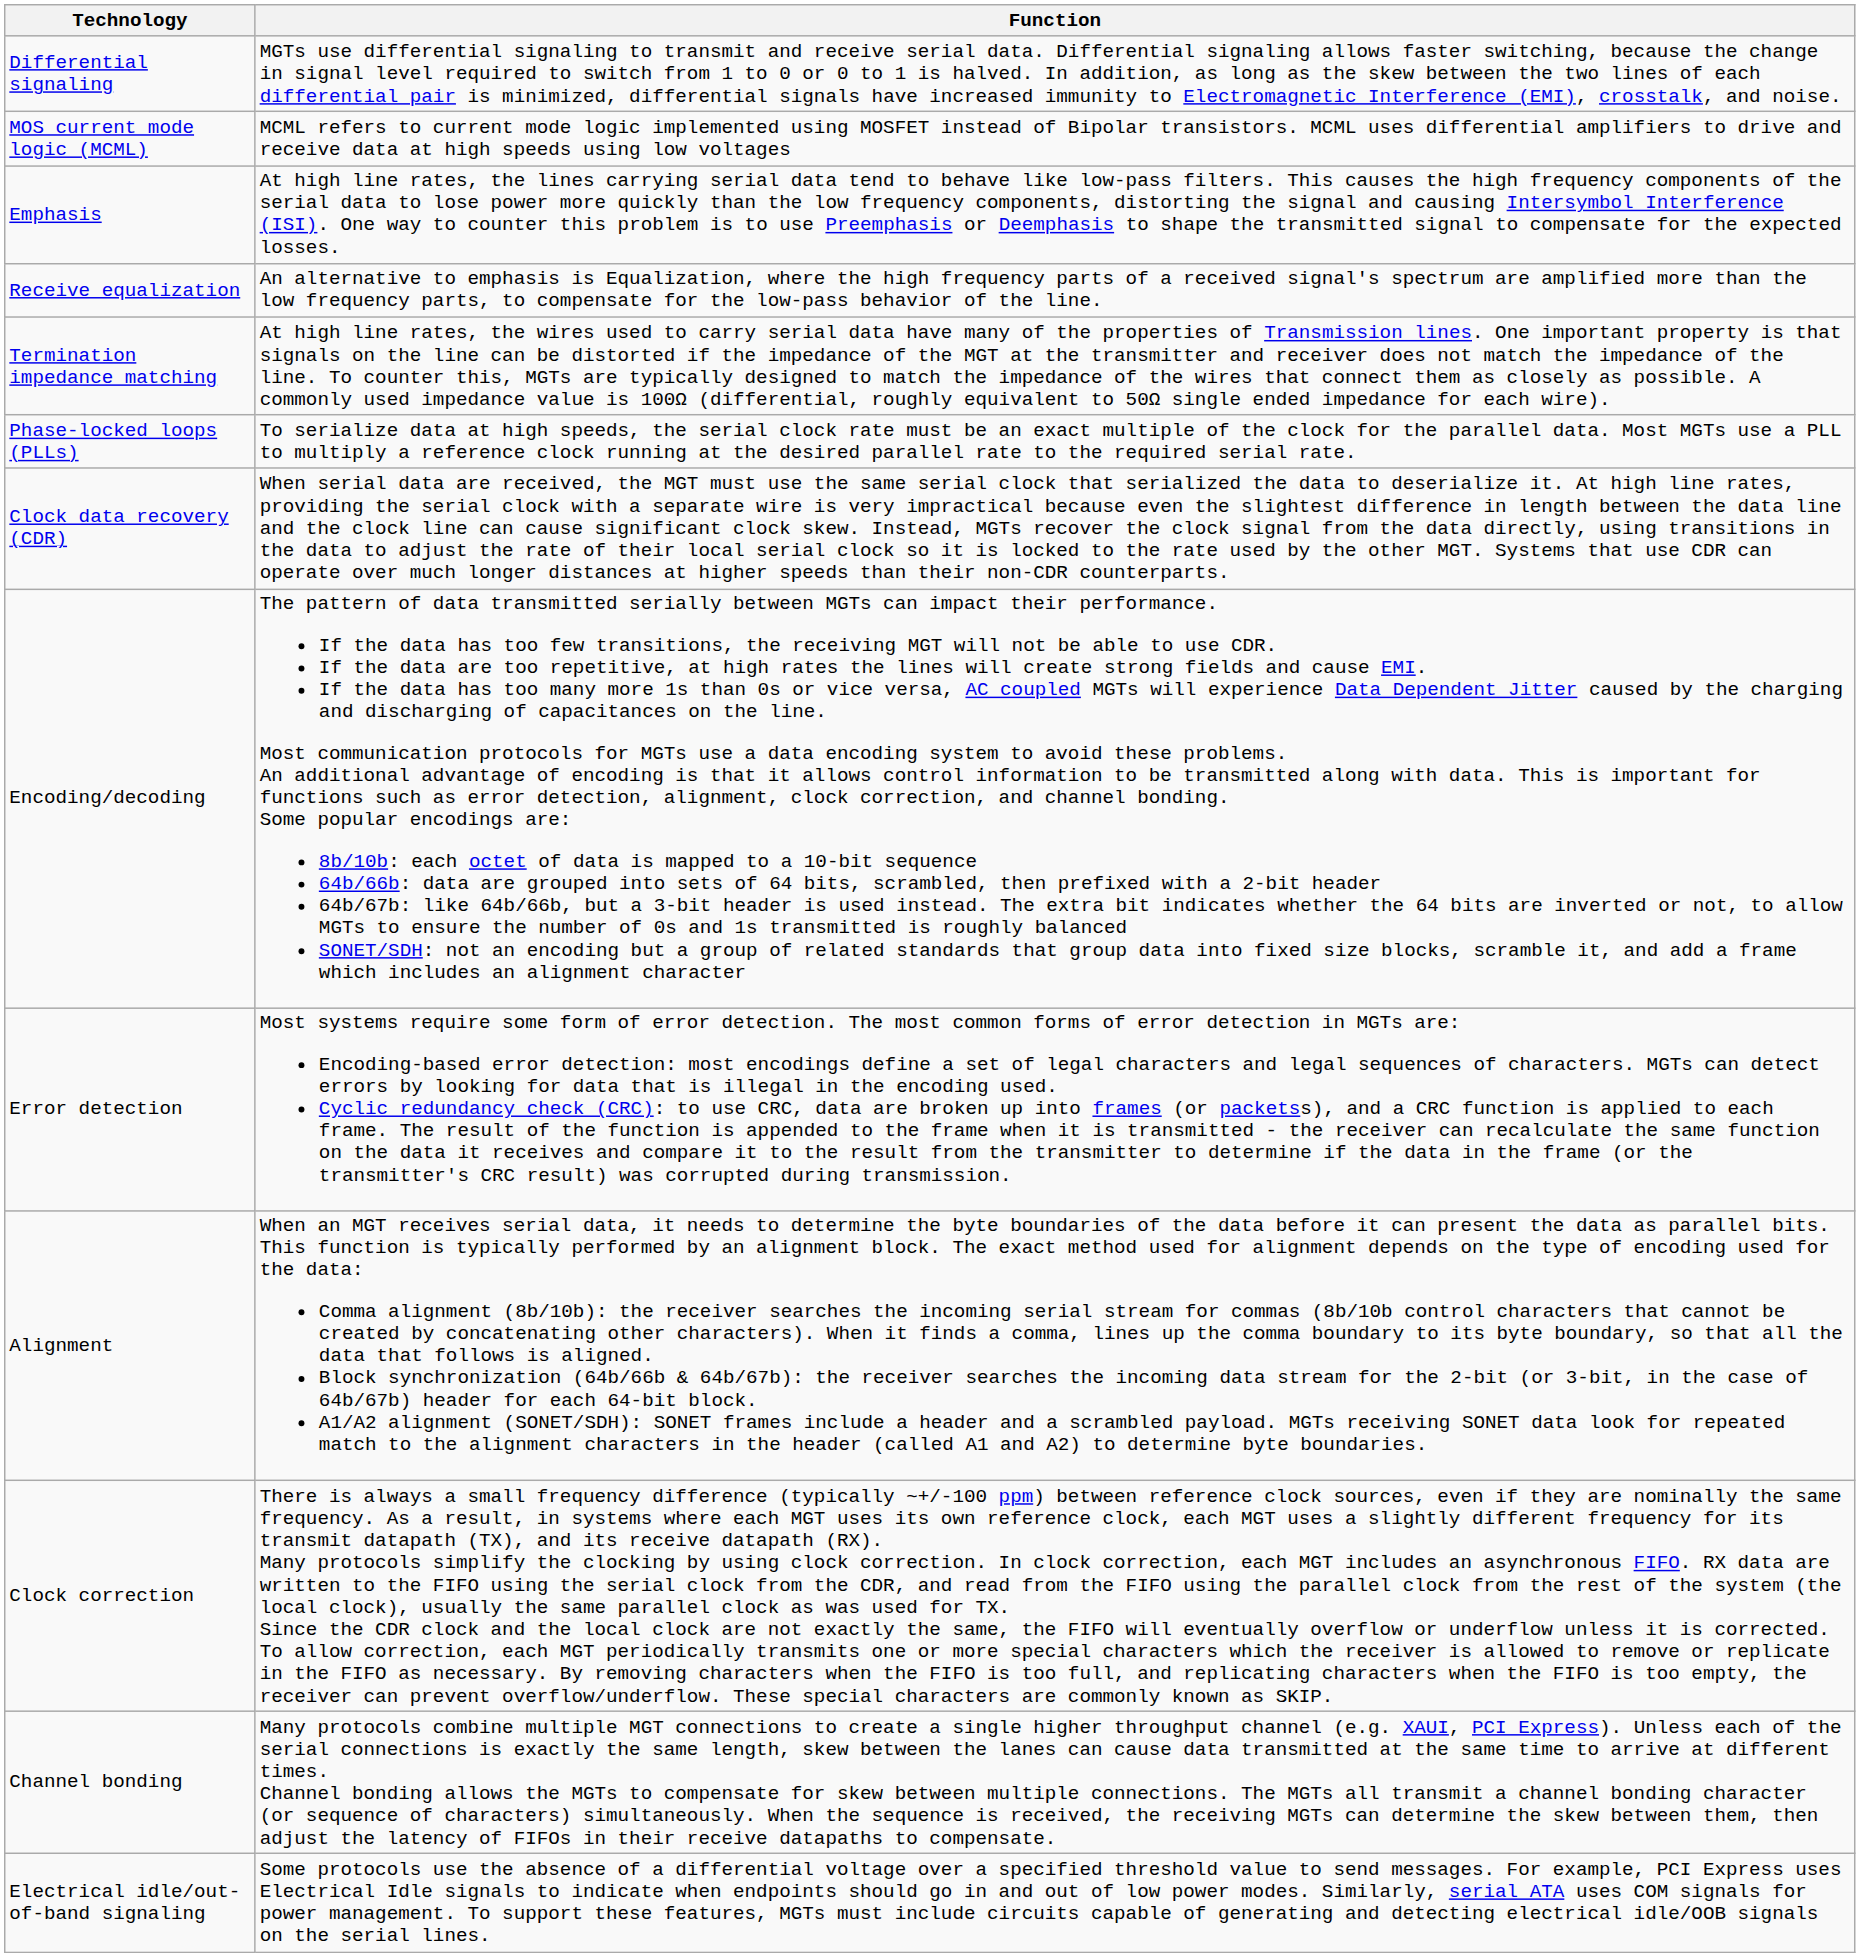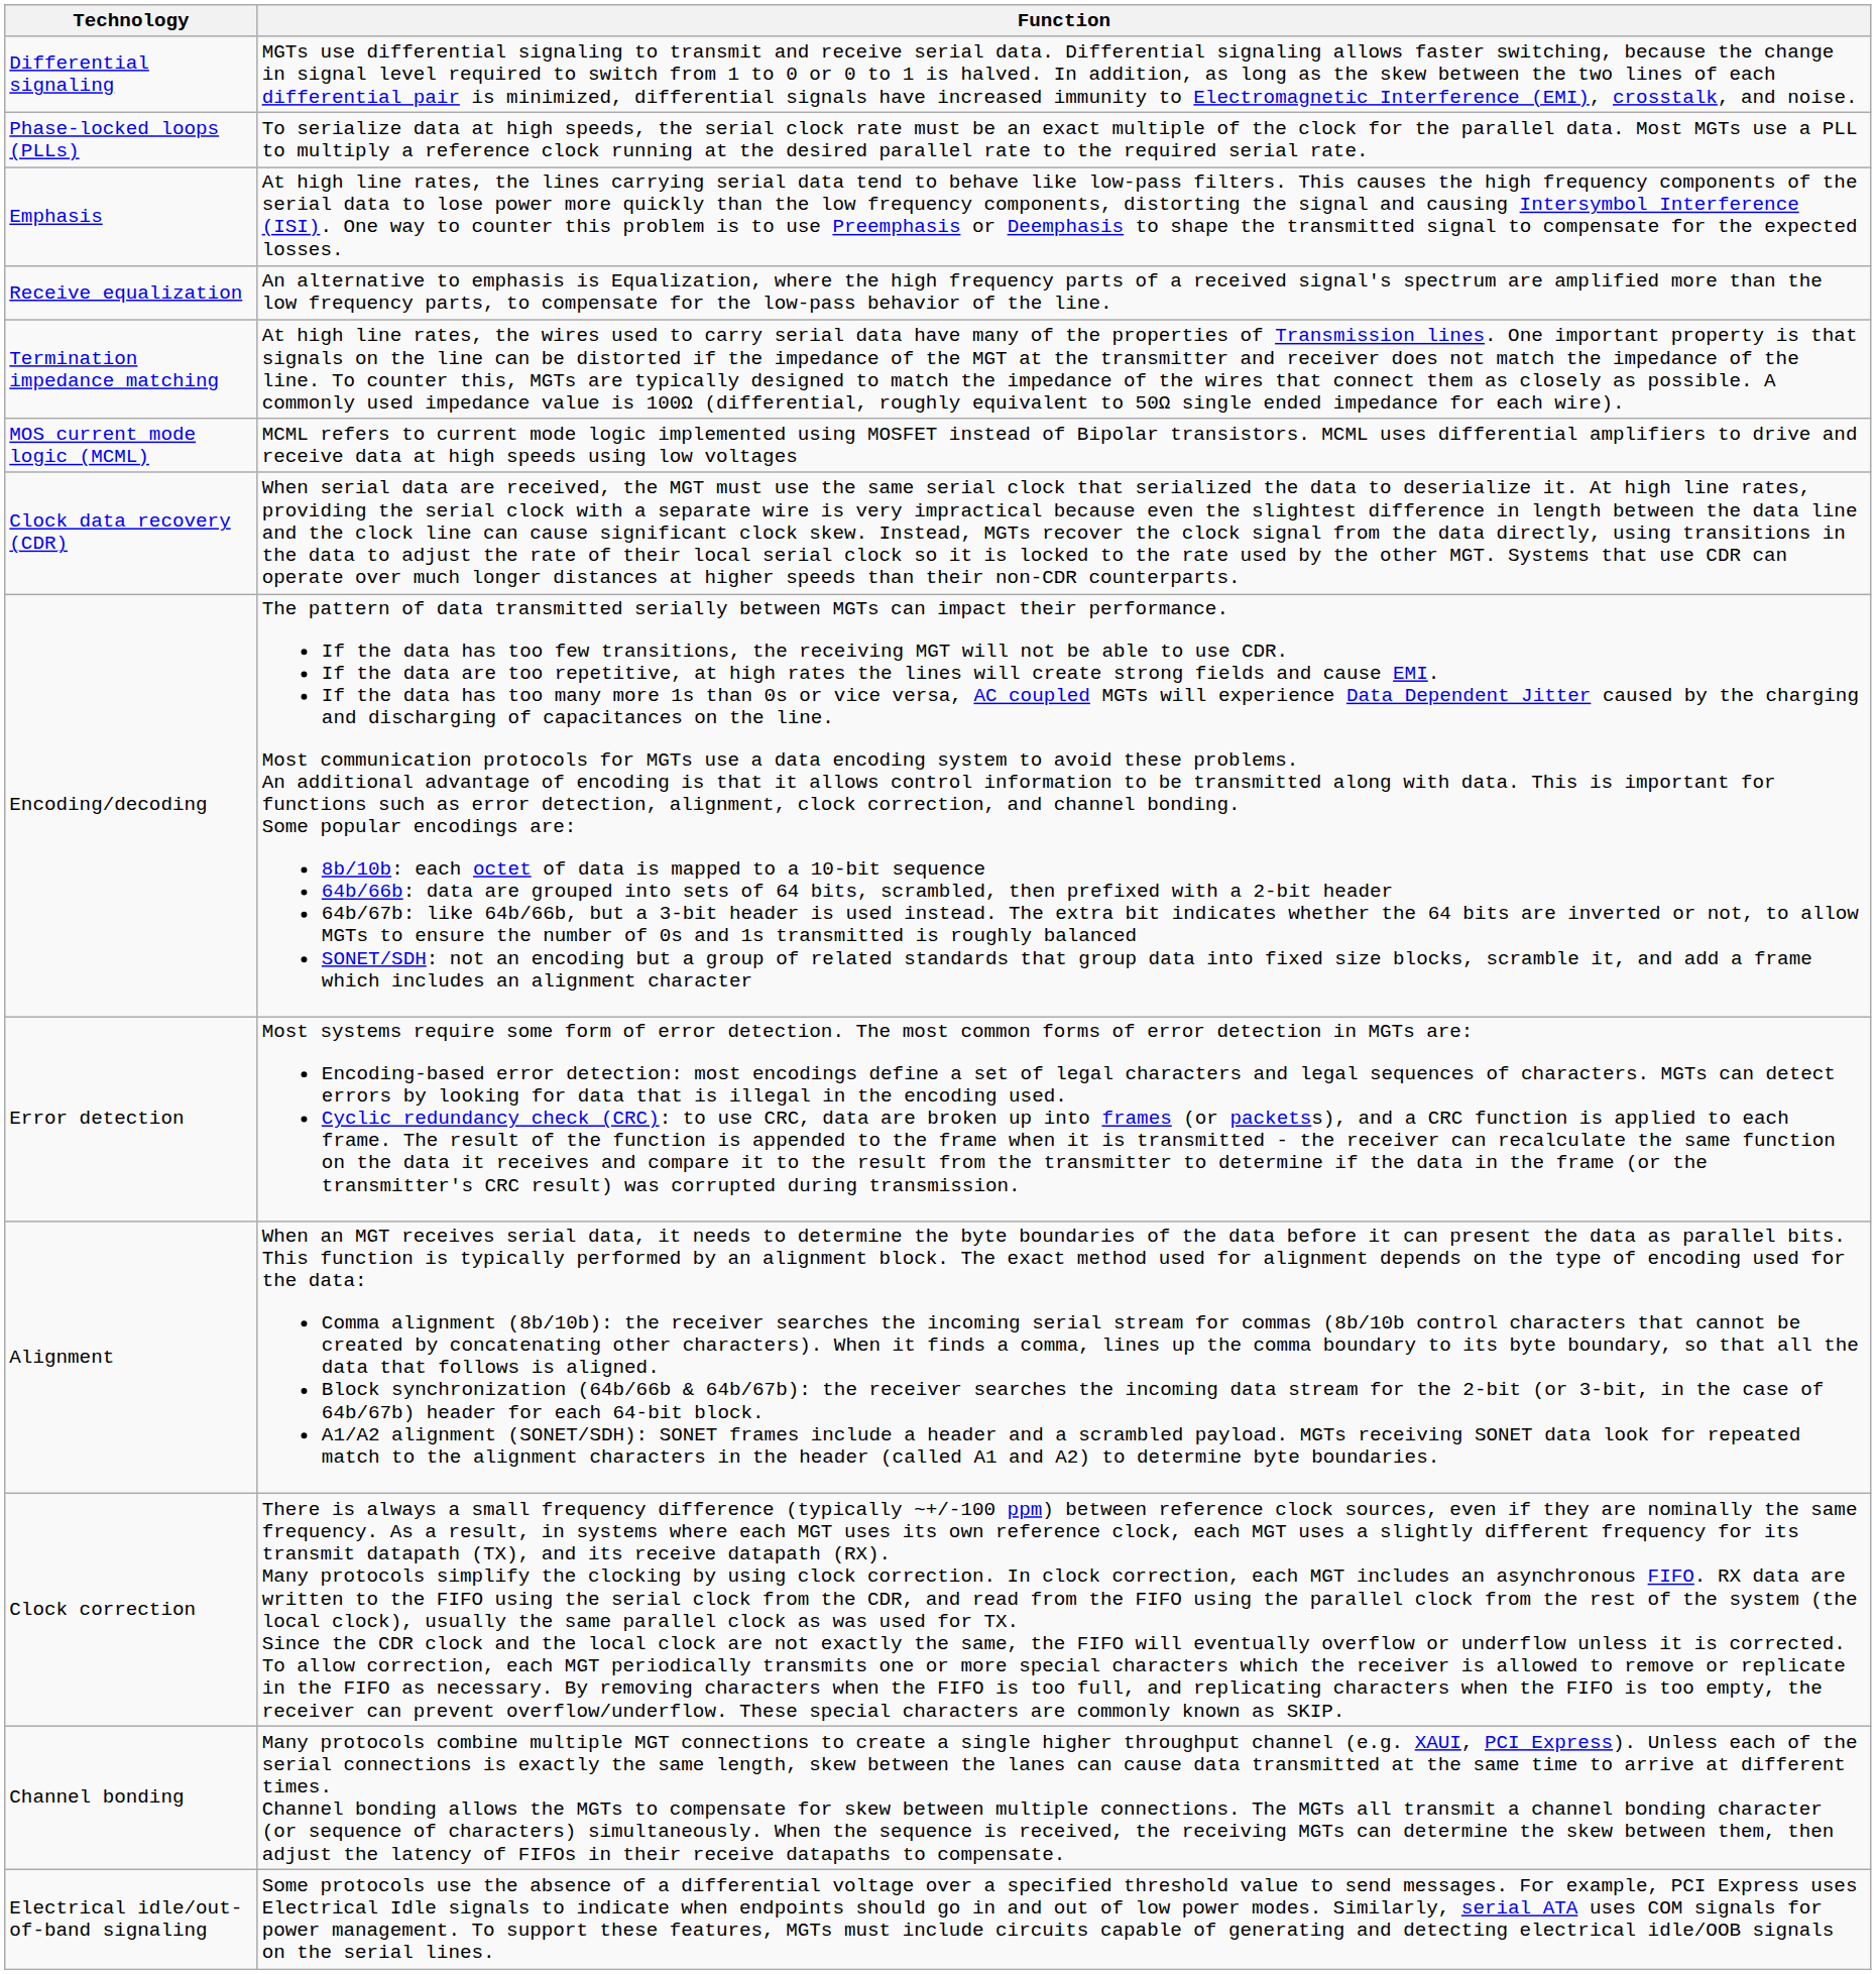rows swapped: MOS current mode logic (MCML) <-> Phase-locked loops (PLLs)
